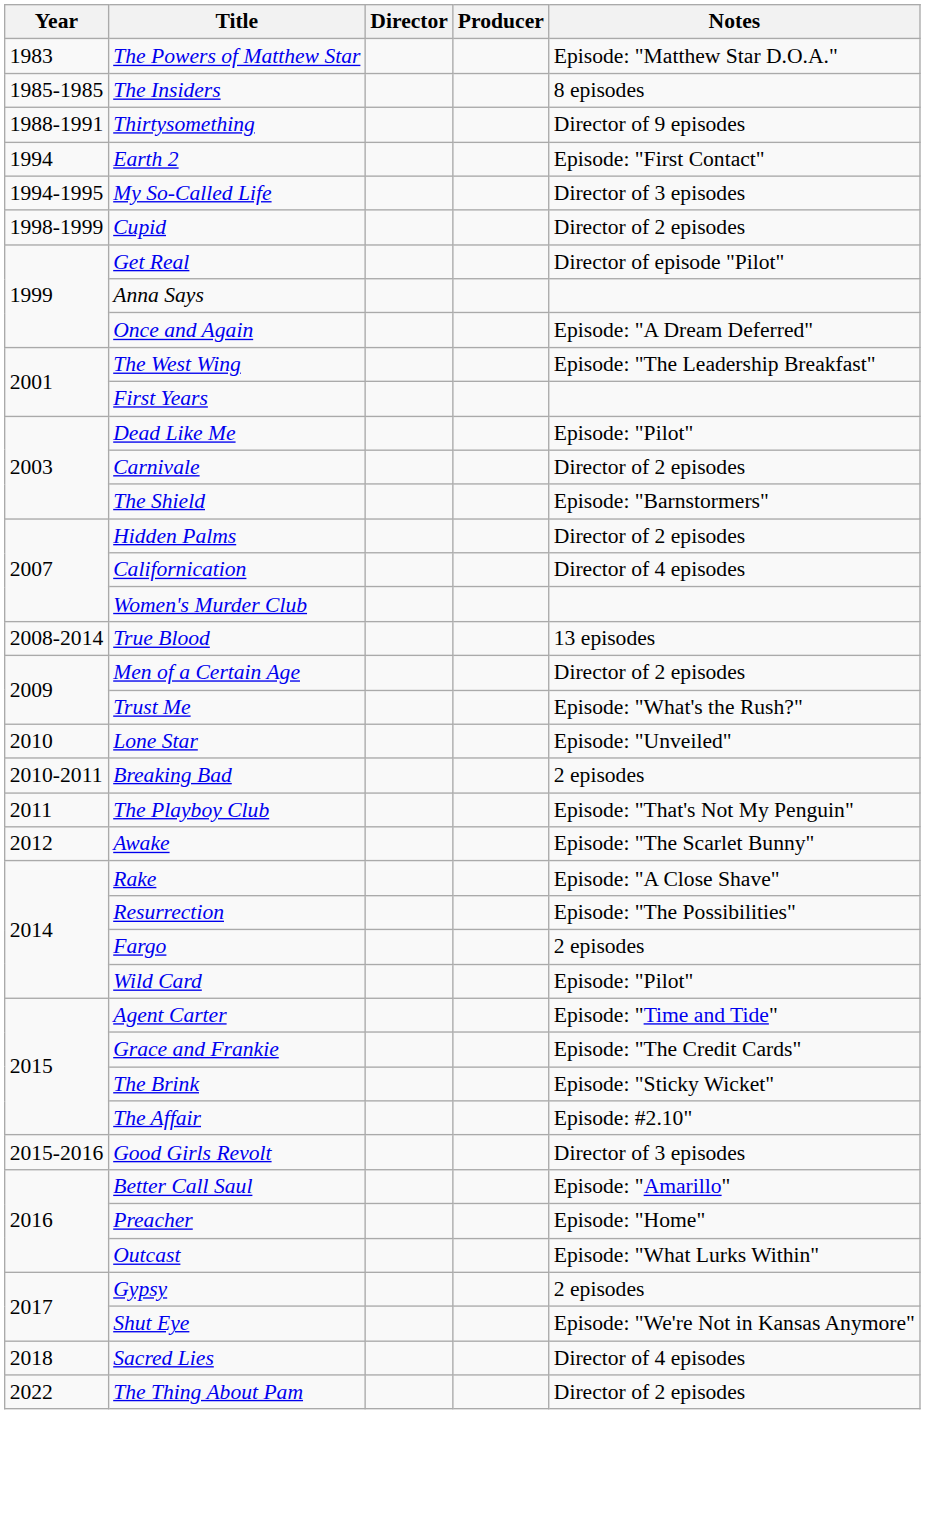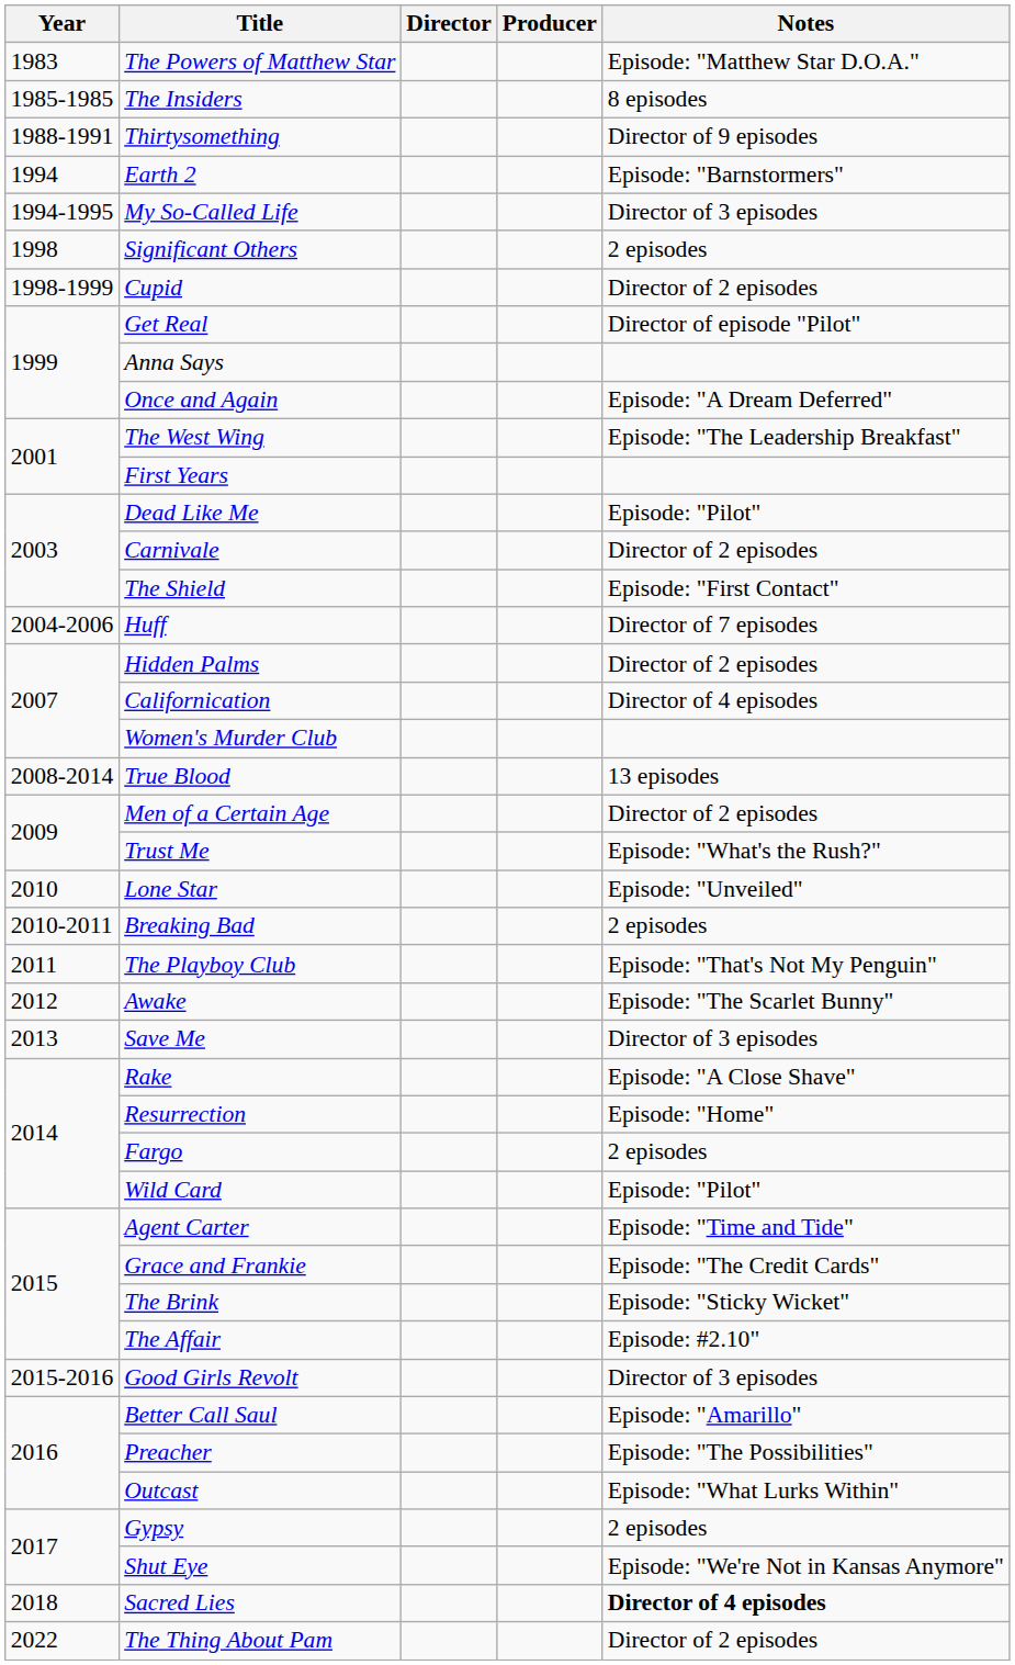Earth 2 | Notes: Episode: "First Contact" -> Episode: "Barnstormers"
+ row: 1998 | Significant Others | 2 episodes
The Shield | Notes: Episode: "Barnstormers" -> Episode: "First Contact"
+ row: 2004-2006 | Huff | Director of 7 episodes
+ row: 2013 | Save Me | Director of 3 episodes
Resurrection | Notes: Episode: "The Possibilities" -> Episode: "Home"
Preacher | Notes: Episode: "Home" -> Episode: "The Possibilities"
Sacred Lies | Notes: normal -> bold
